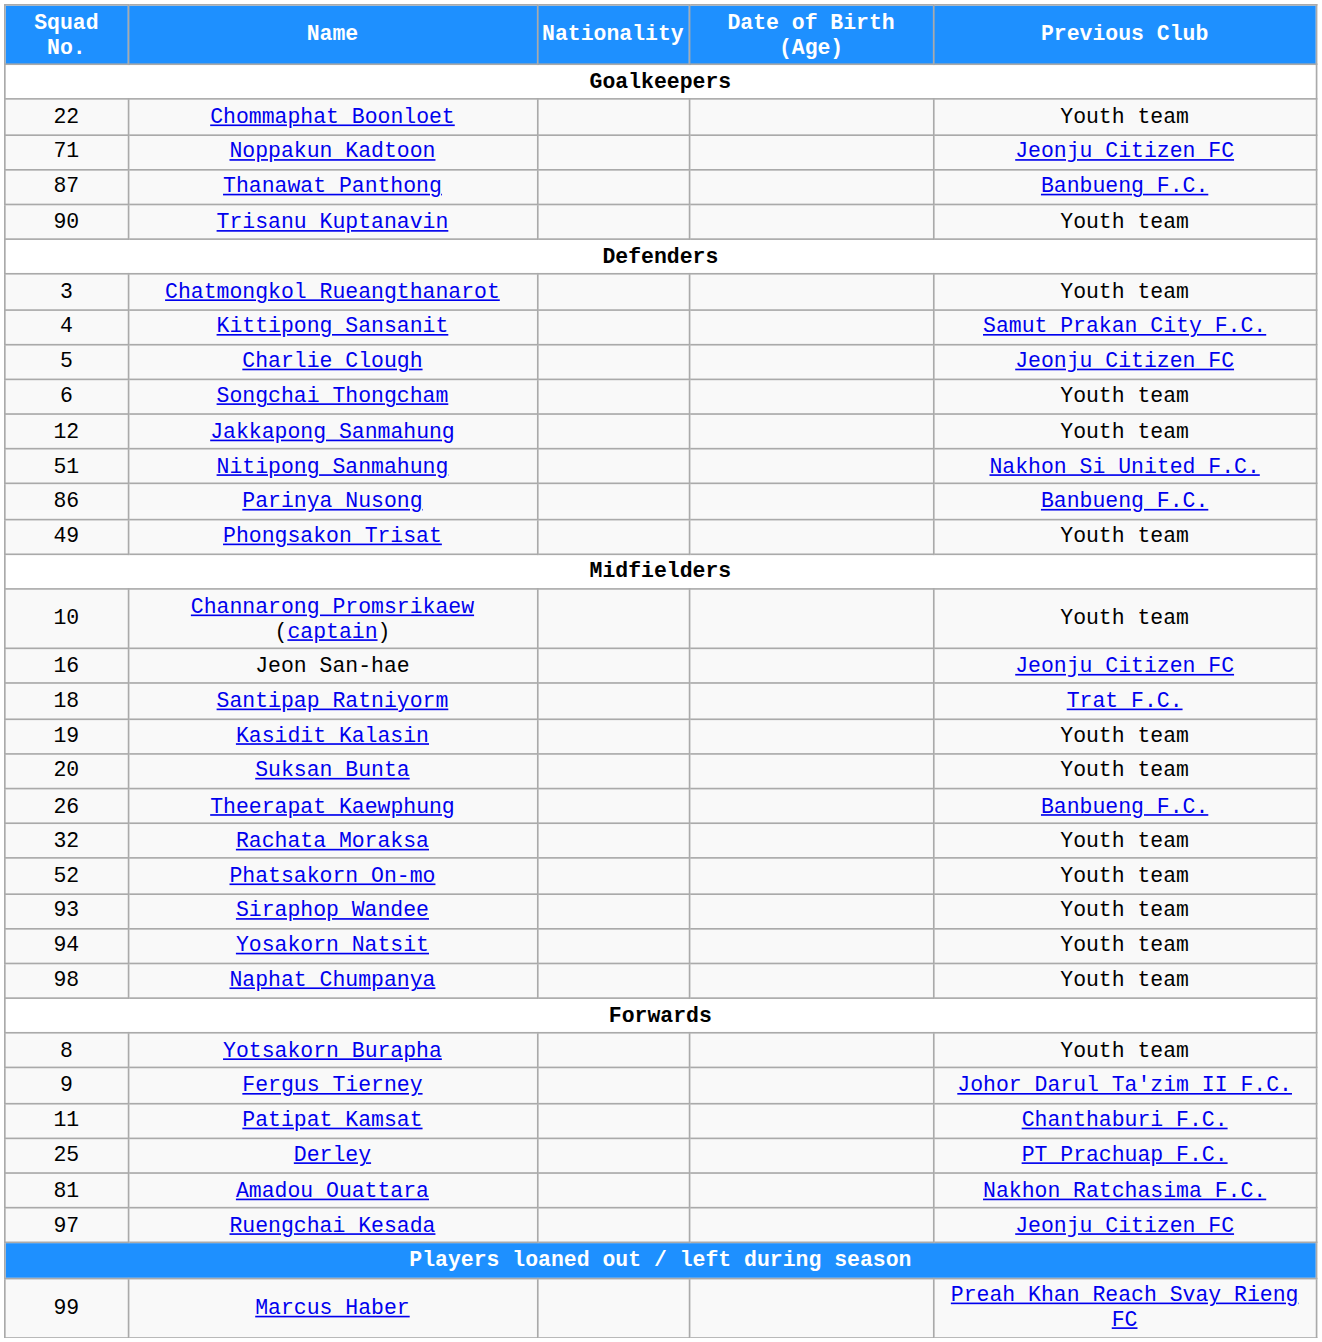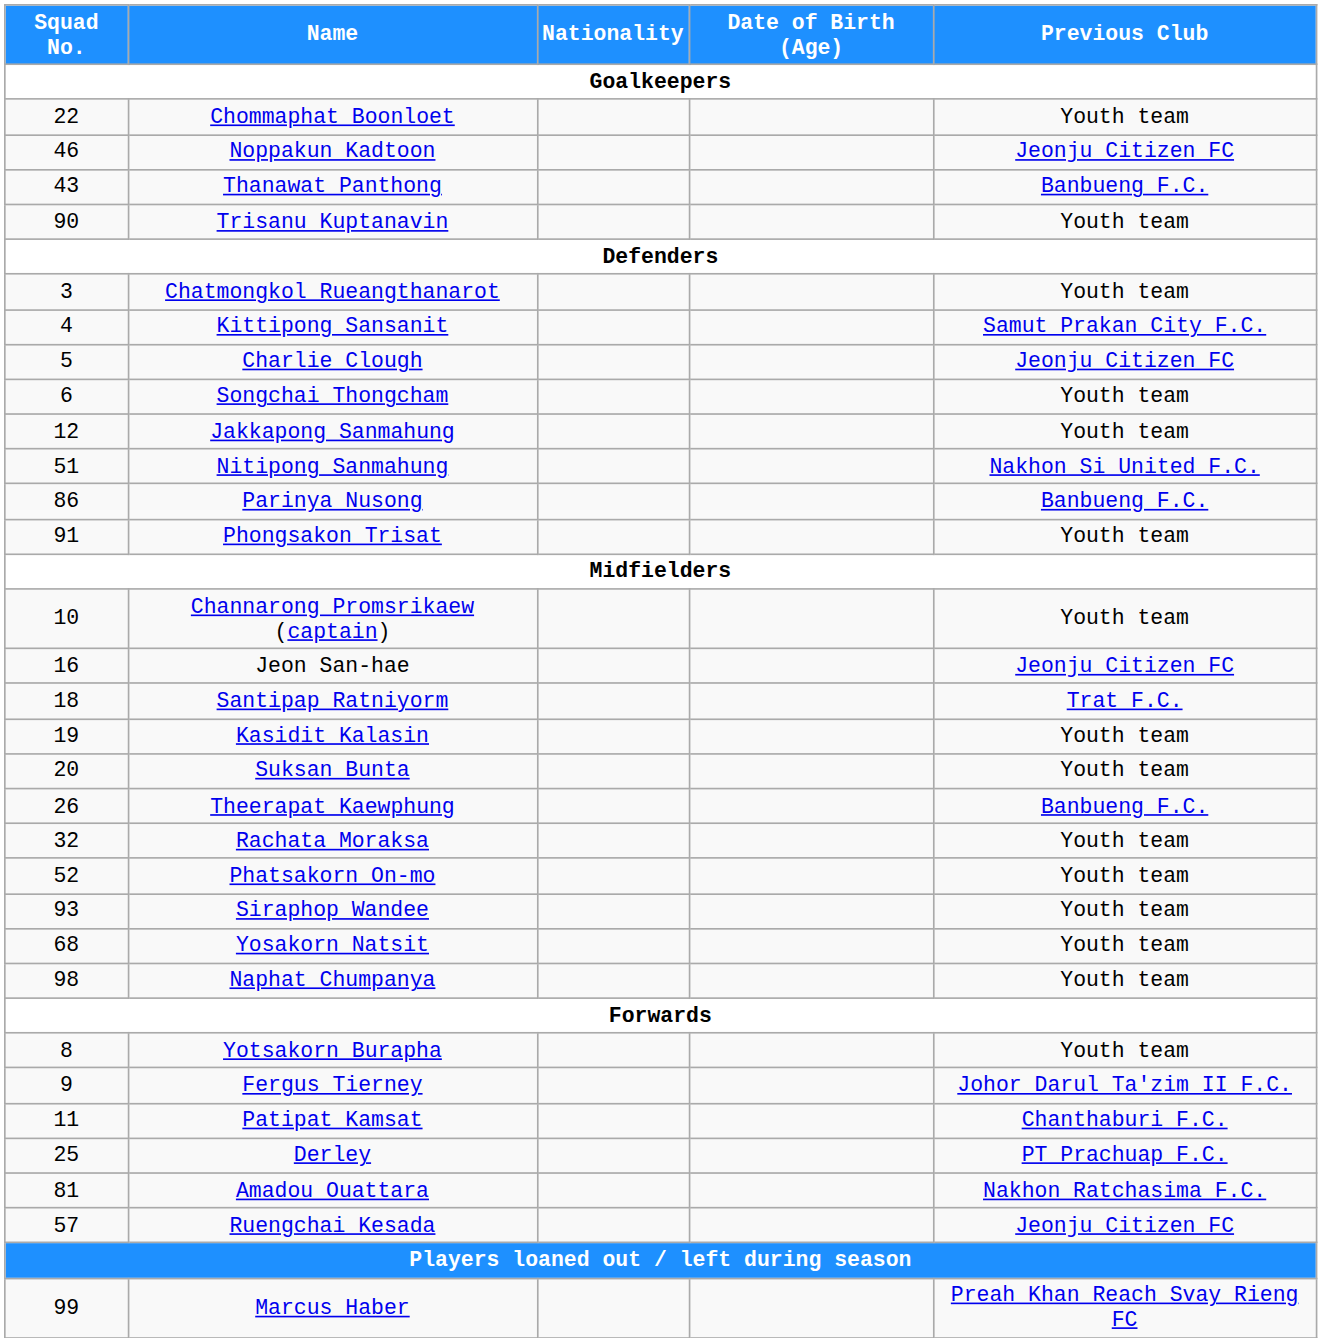Noppakun Kadtoon | Squad No.: 71 -> 46
Thanawat Panthong | Squad No.: 87 -> 43
Phongsakon Trisat | Squad No.: 49 -> 91
Yosakorn Natsit | Squad No.: 94 -> 68
Ruengchai Kesada | Squad No.: 97 -> 57
